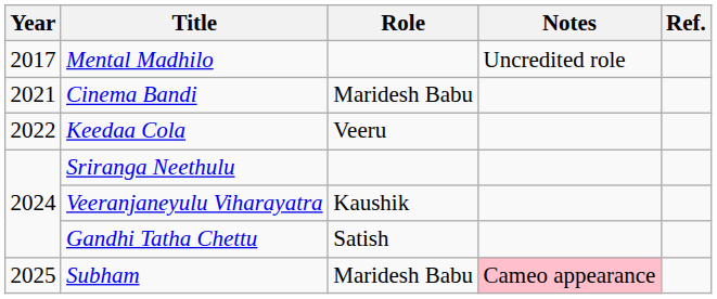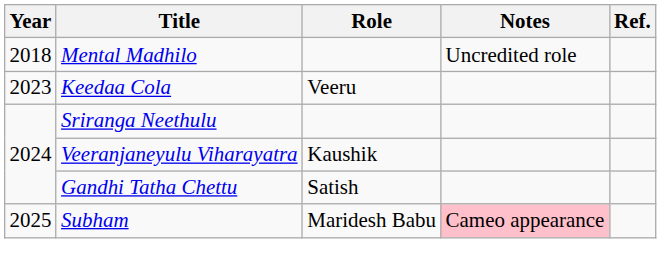Mental Madhilo | Year: 2017 -> 2018
- row: 2021 | Cinema Bandi | Maridesh Babu
Keedaa Cola | Year: 2022 -> 2023
